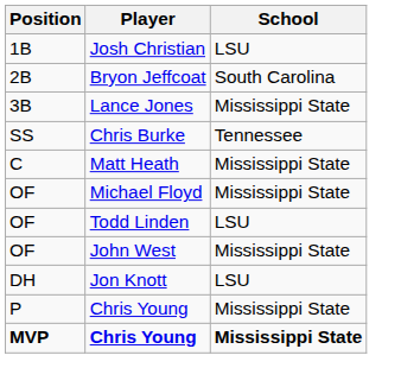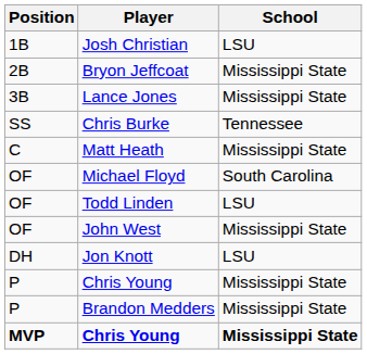Bryon Jeffcoat | School: South Carolina -> Mississippi State
Michael Floyd | School: Mississippi State -> South Carolina
+ row: P | Brandon Medders | Mississippi State
